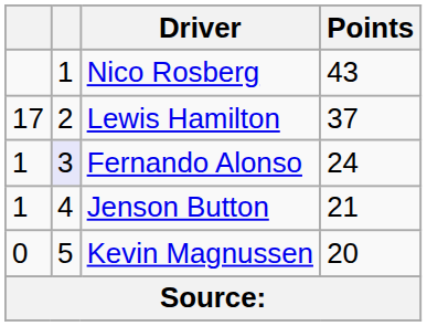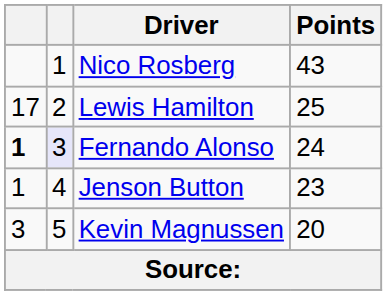Lewis Hamilton | Points: 37 -> 25
Fernando Alonso | column 1: normal -> bold
Jenson Button | Points: 21 -> 23
Kevin Magnussen | column 1: 0 -> 3
